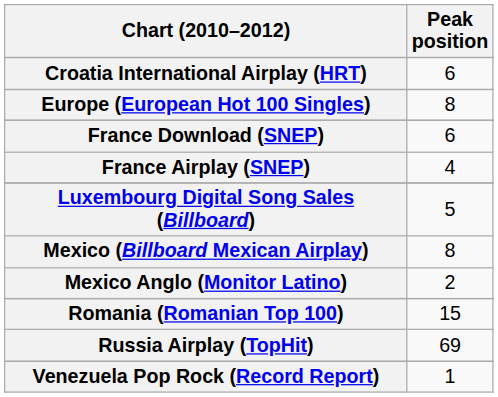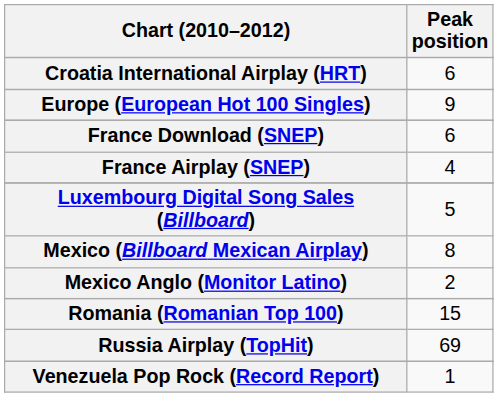Europe (European Hot 100 Singles) | Peak position: 8 -> 9
